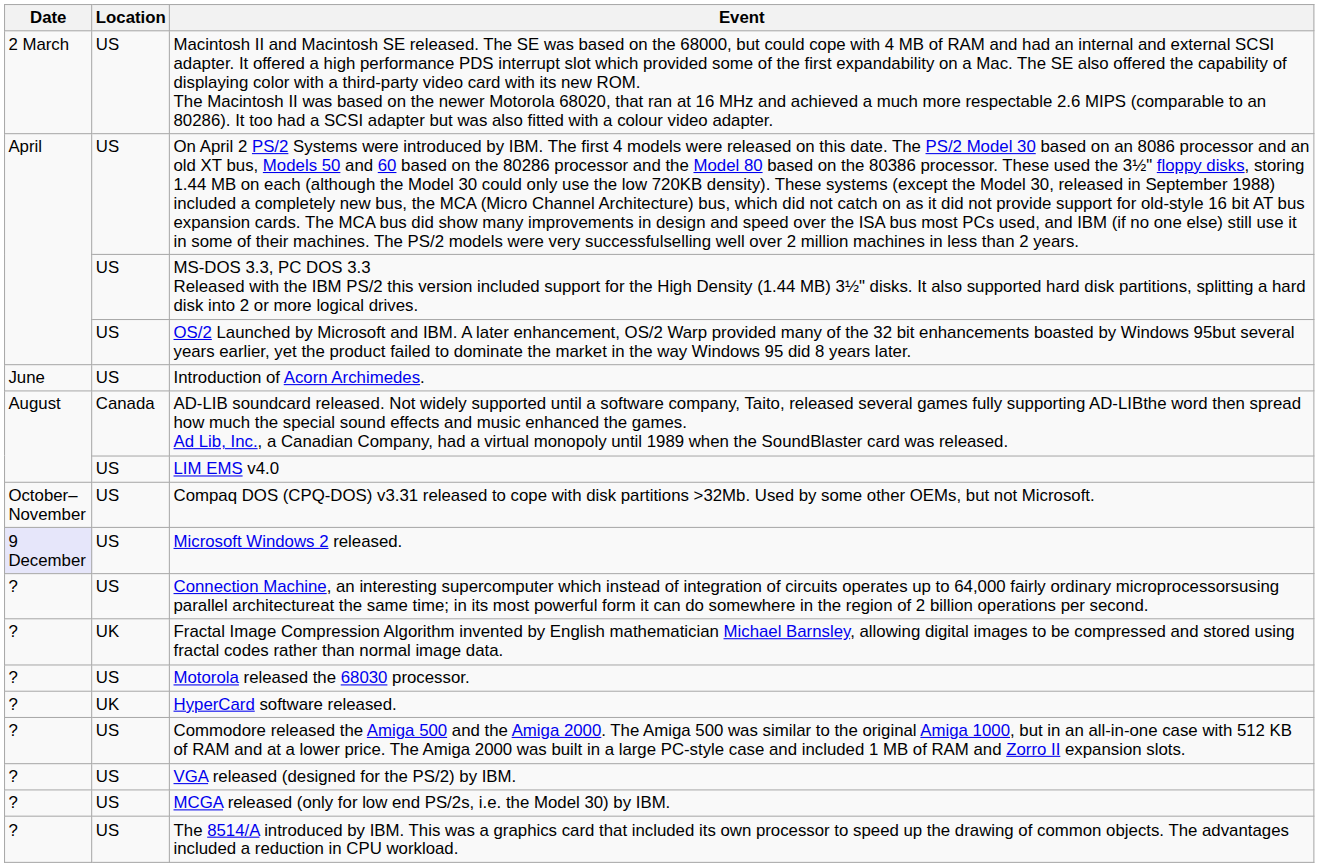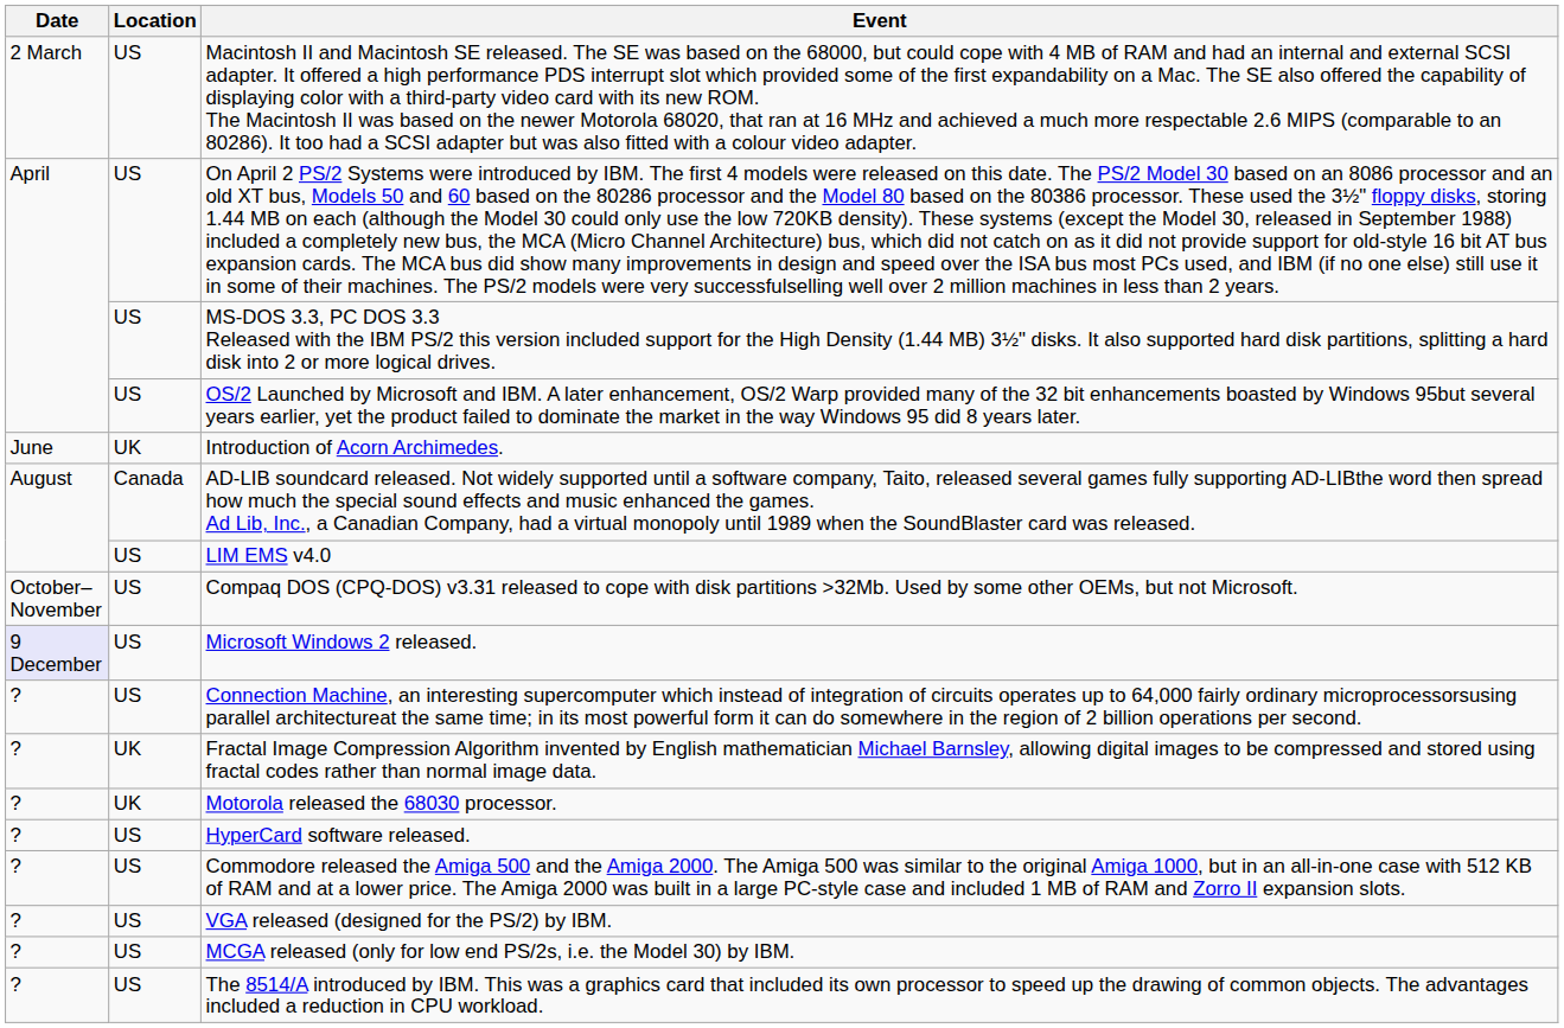Introduction of Acorn Archimedes. | Location: US -> UK
Motorola released the 68030 processor. | Location: US -> UK
HyperCard software released. | Location: UK -> US
